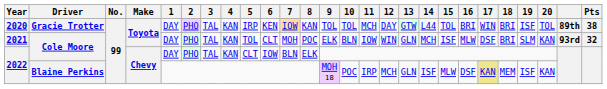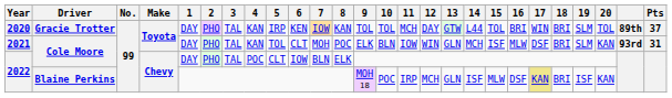2020 | 19: ISF -> SLM
2020 | Pts: 38 -> 37
2021 | Pts: 32 -> 31
2022 / Cole Moore | 4: KAN -> POC
2022 / Blaine Perkins | 18: MEM -> BRI
